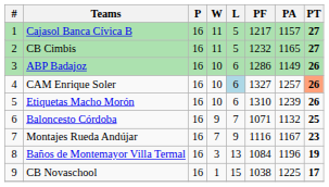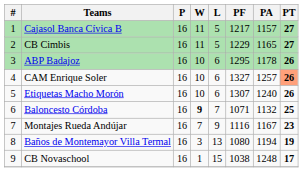CB Cimbis | PF: 1232 -> 1229
ABP Badajoz | PF: 1286 -> 1295
ABP Badajoz | PA: 1149 -> 1178
CAM Enrique Soler | L: lightblue background -> no background
Etiquetas Macho Morón | PF: 1310 -> 1307
Etiquetas Macho Morón | PA: 1239 -> 1240
Baloncesto Córdoba | W: normal -> bold
Baños de Montemayor Villa Termal | PF: 1084 -> 1080
Baños de Montemayor Villa Termal | PA: 1196 -> 1194
CB Novaschool | PA: 1225 -> 1248
